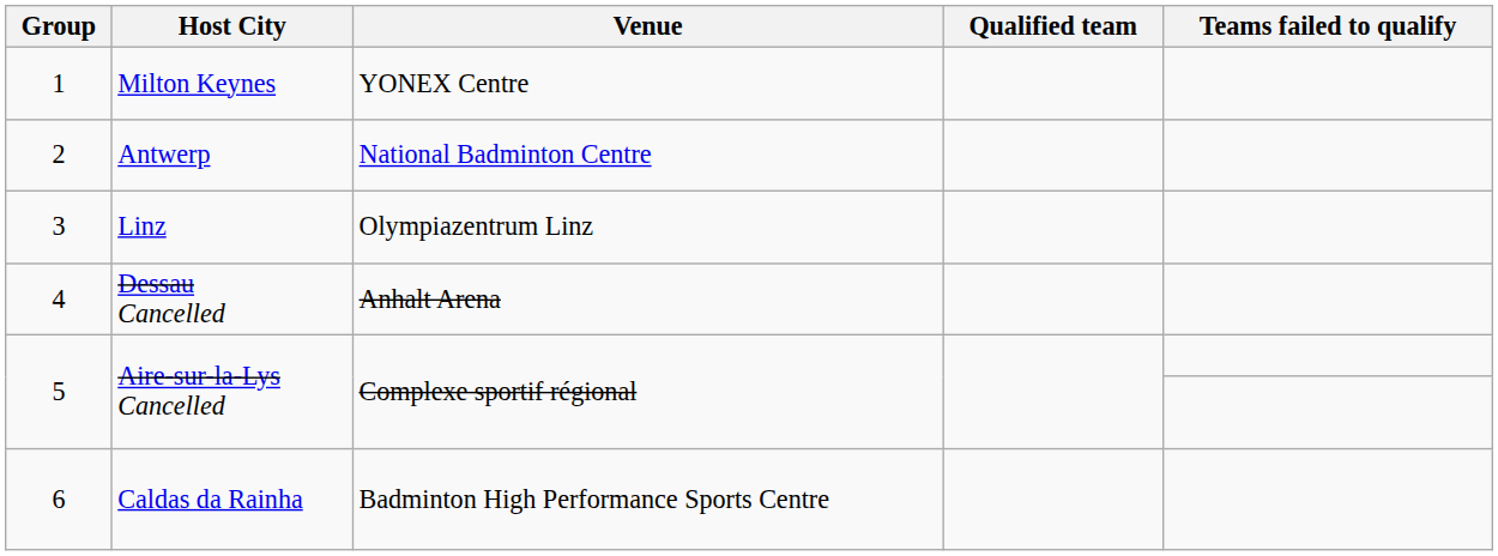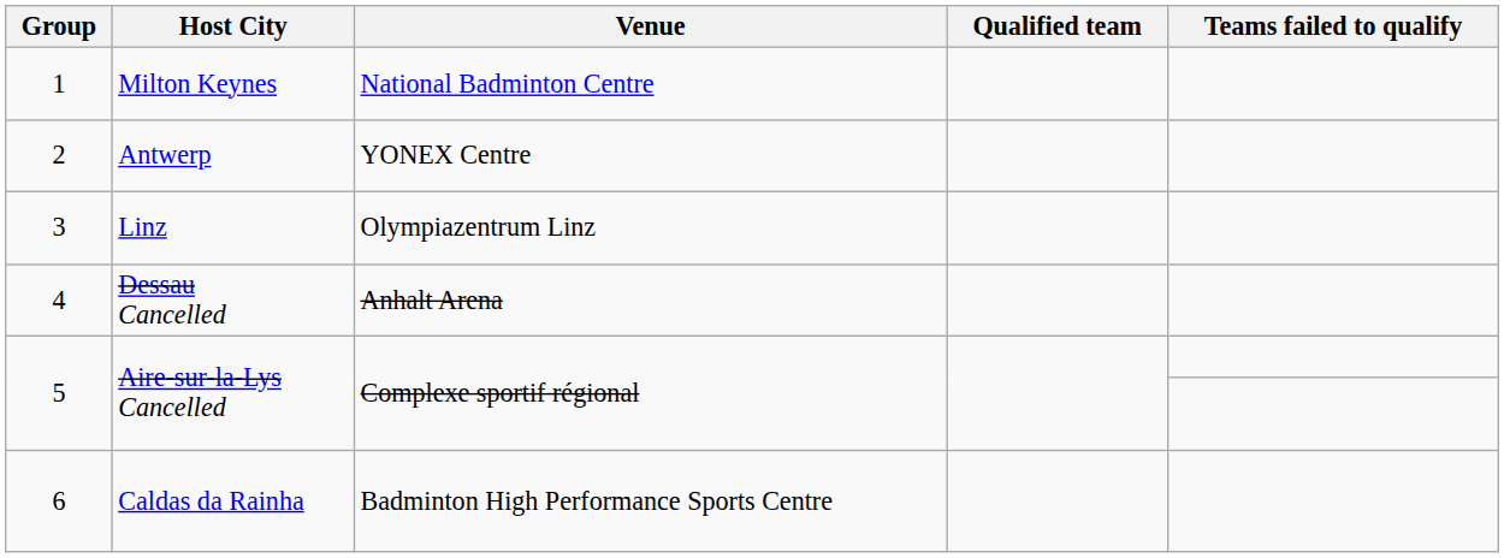1 | Venue: YONEX Centre -> National Badminton Centre
2 | Venue: National Badminton Centre -> YONEX Centre
